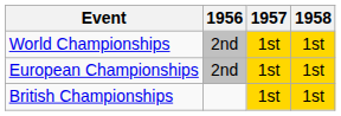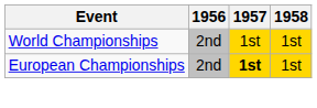European Championships | 1957: normal -> bold
- row: British Championships | 1st | 1st
